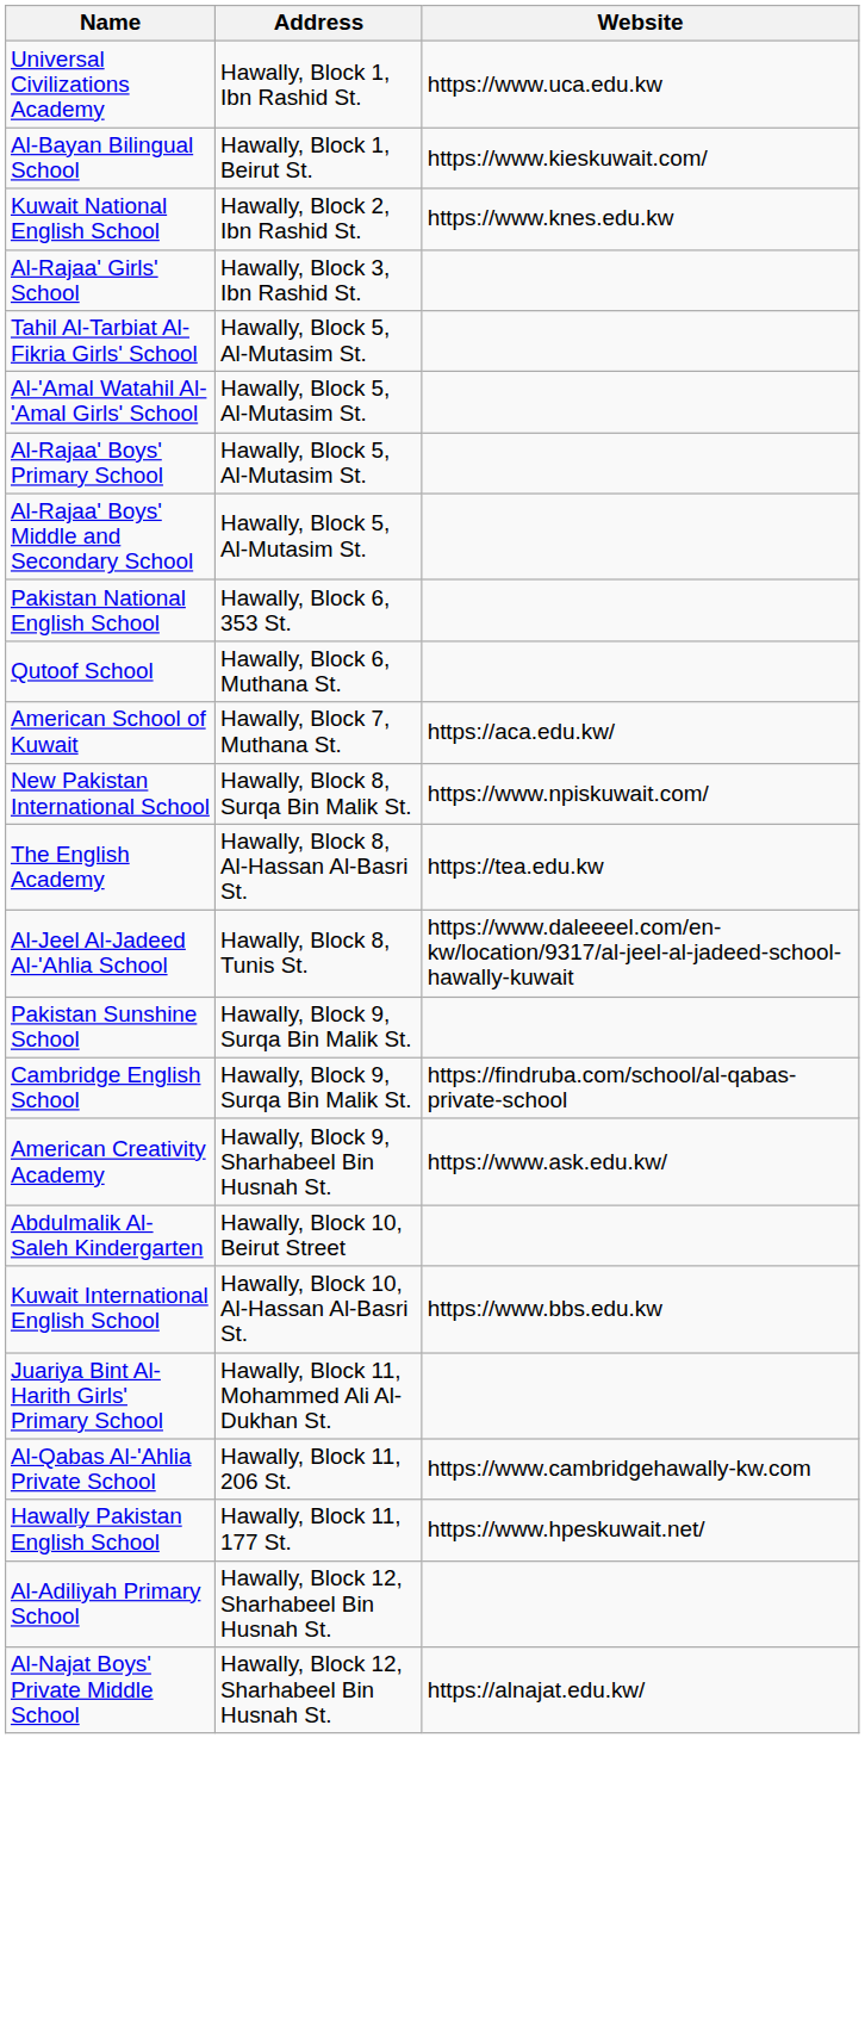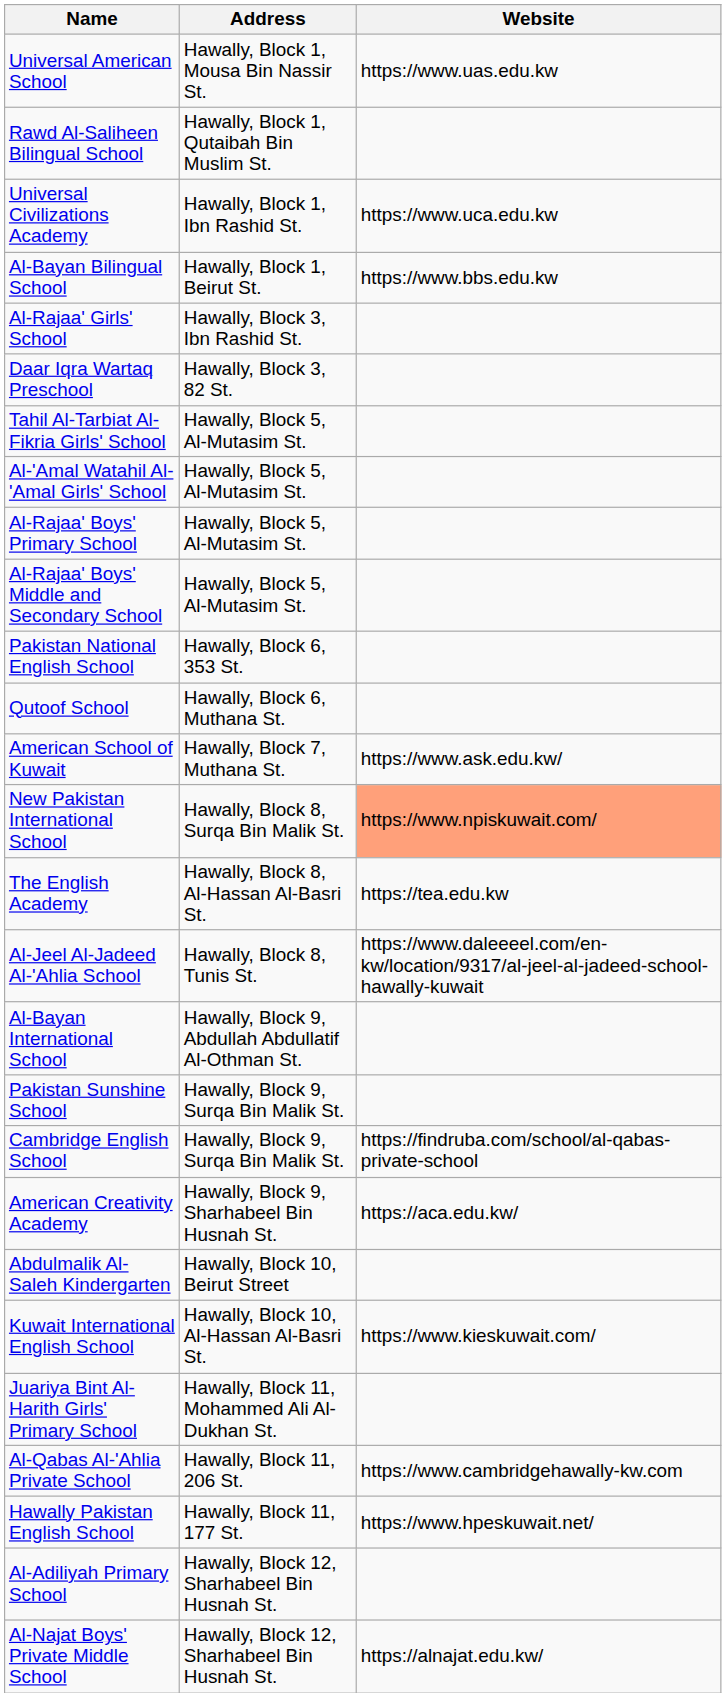+ row: Universal American School | Hawally, Block 1, Mousa Bin Nassir St. | https://www.uas.edu.kw
+ row: Rawd Al-Saliheen Bilingual School | Hawally, Block 1, Qutaibah Bin Muslim St.
Al-Bayan Bilingual School | Website: https://www.kieskuwait.com/ -> https://www.bbs.edu.kw
- row: Kuwait National English School | Hawally, Block 2, Ibn Rashid St. | https://www.knes.edu.kw
+ row: Daar Iqra Wartaq Preschool | Hawally, Block 3, 82 St.
American School of Kuwait | Website: https://aca.edu.kw/ -> https://www.ask.edu.kw/
New Pakistan International School | Website: no background -> lightsalmon background
+ row: Al-Bayan International School | Hawally, Block 9, Abdullah Abdullatif Al-Othman St.
American Creativity Academy | Website: https://www.ask.edu.kw/ -> https://aca.edu.kw/
Kuwait International English School | Website: https://www.bbs.edu.kw -> https://www.kieskuwait.com/
